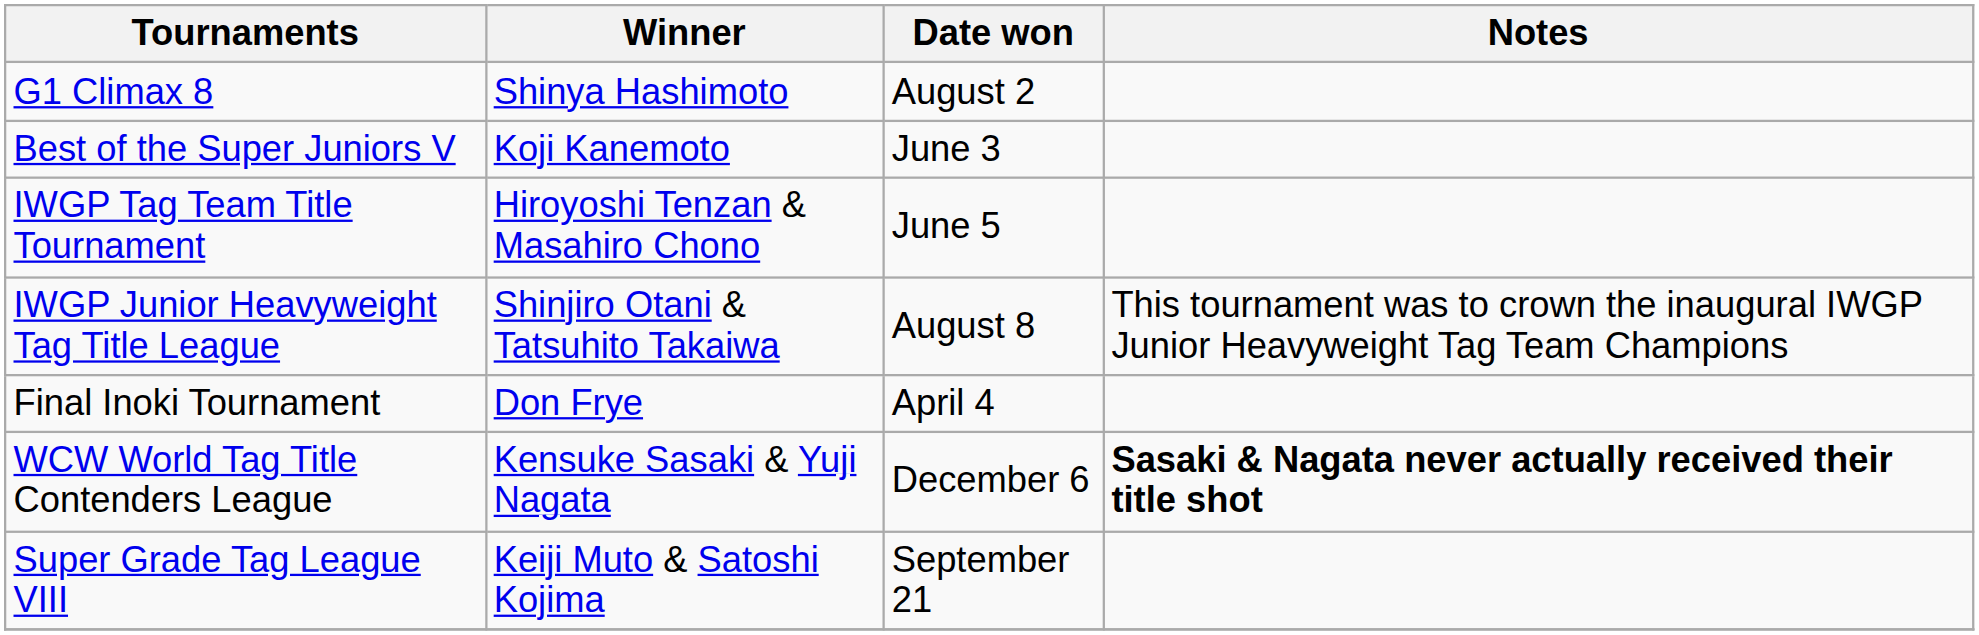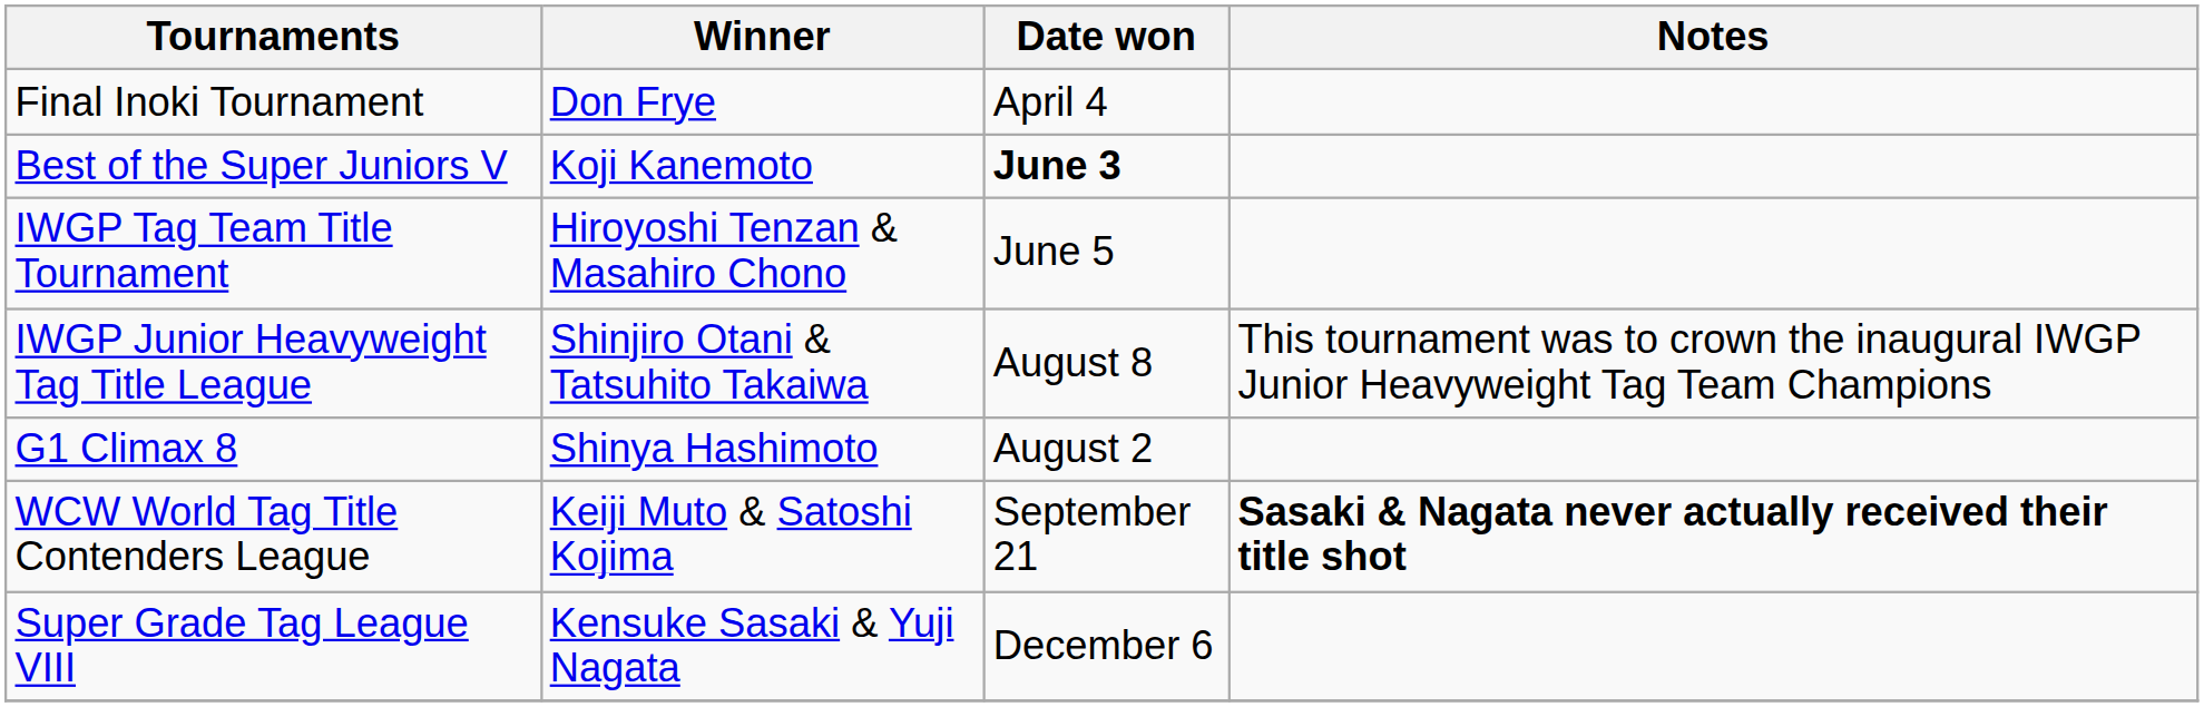rows swapped: Final Inoki Tournament <-> G1 Climax 8
Best of the Super Juniors V | Date won: normal -> bold
WCW World Tag Title Contenders League | Winner: Kensuke Sasaki & Yuji Nagata -> Keiji Muto & Satoshi Kojima
WCW World Tag Title Contenders League | Date won: December 6 -> September 21
Super Grade Tag League VIII | Winner: Keiji Muto & Satoshi Kojima -> Kensuke Sasaki & Yuji Nagata
Super Grade Tag League VIII | Date won: September 21 -> December 6
